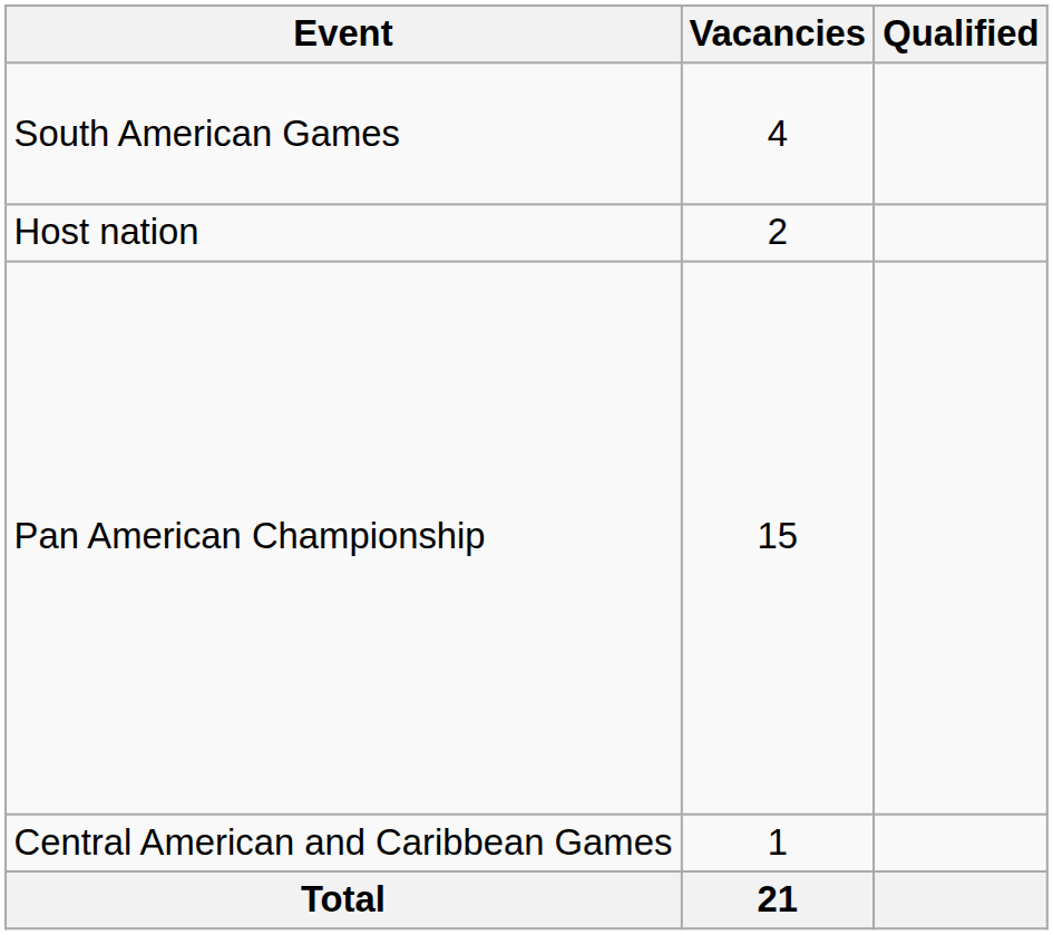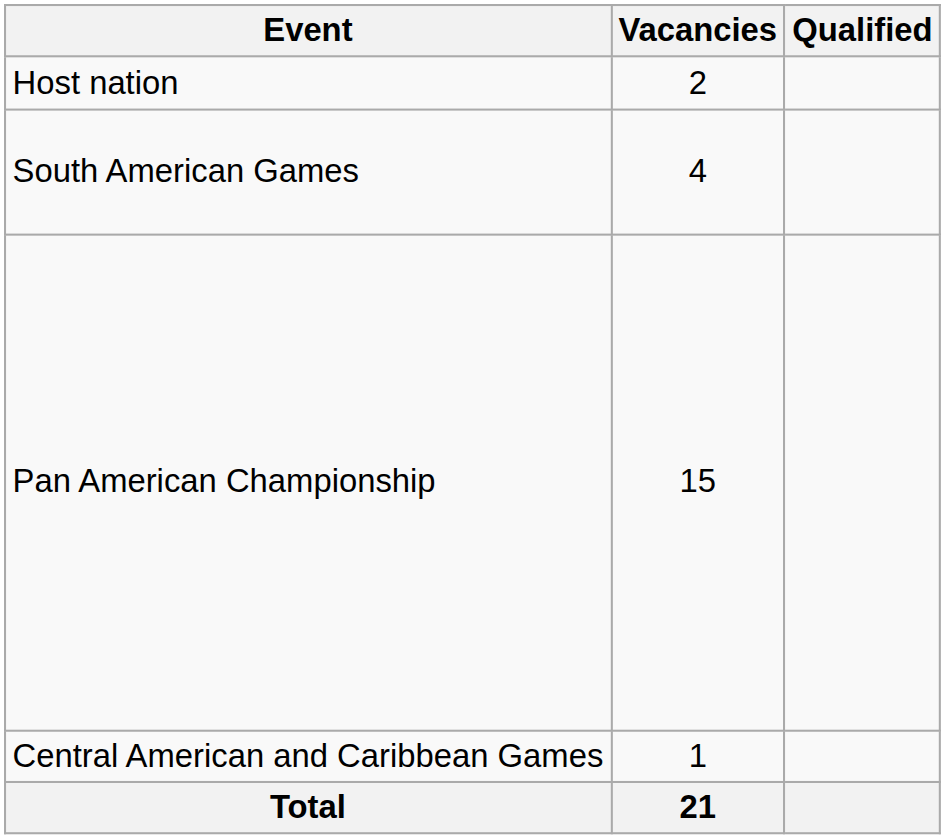rows swapped: Host nation <-> South American Games
